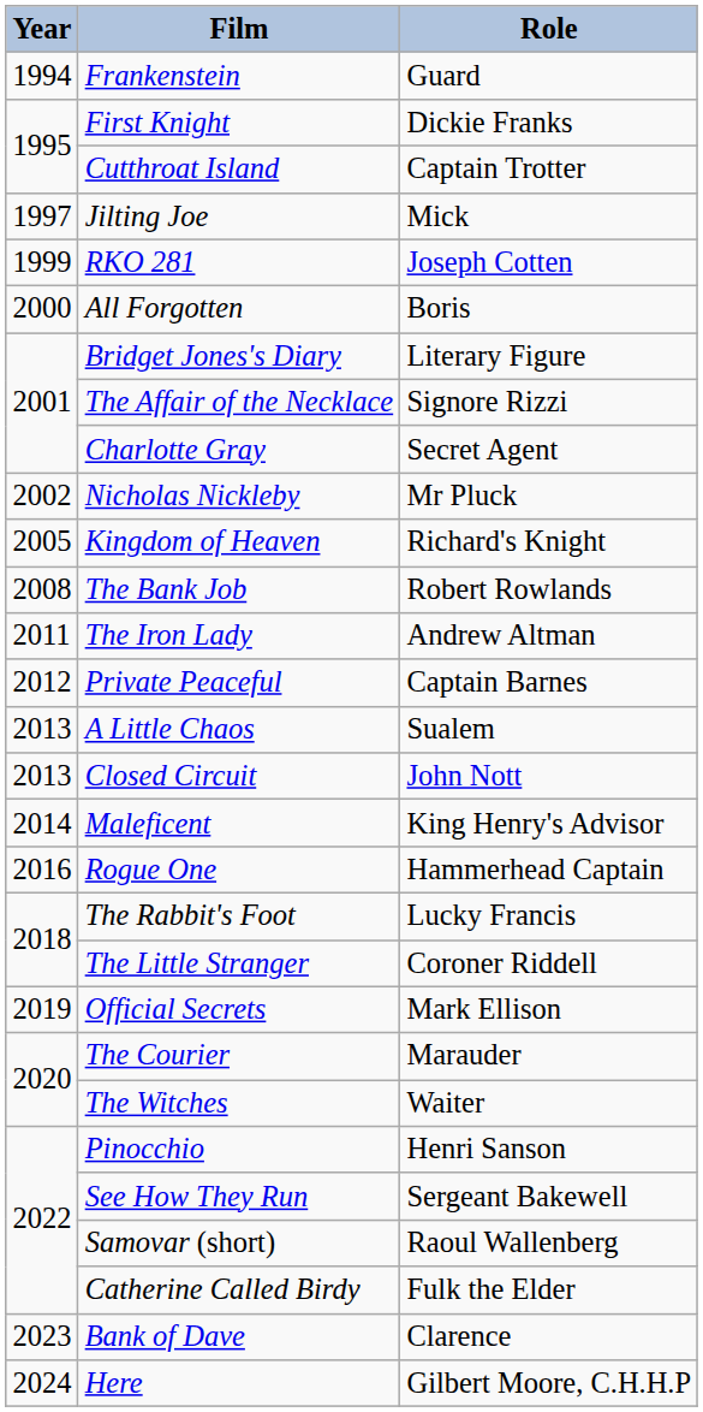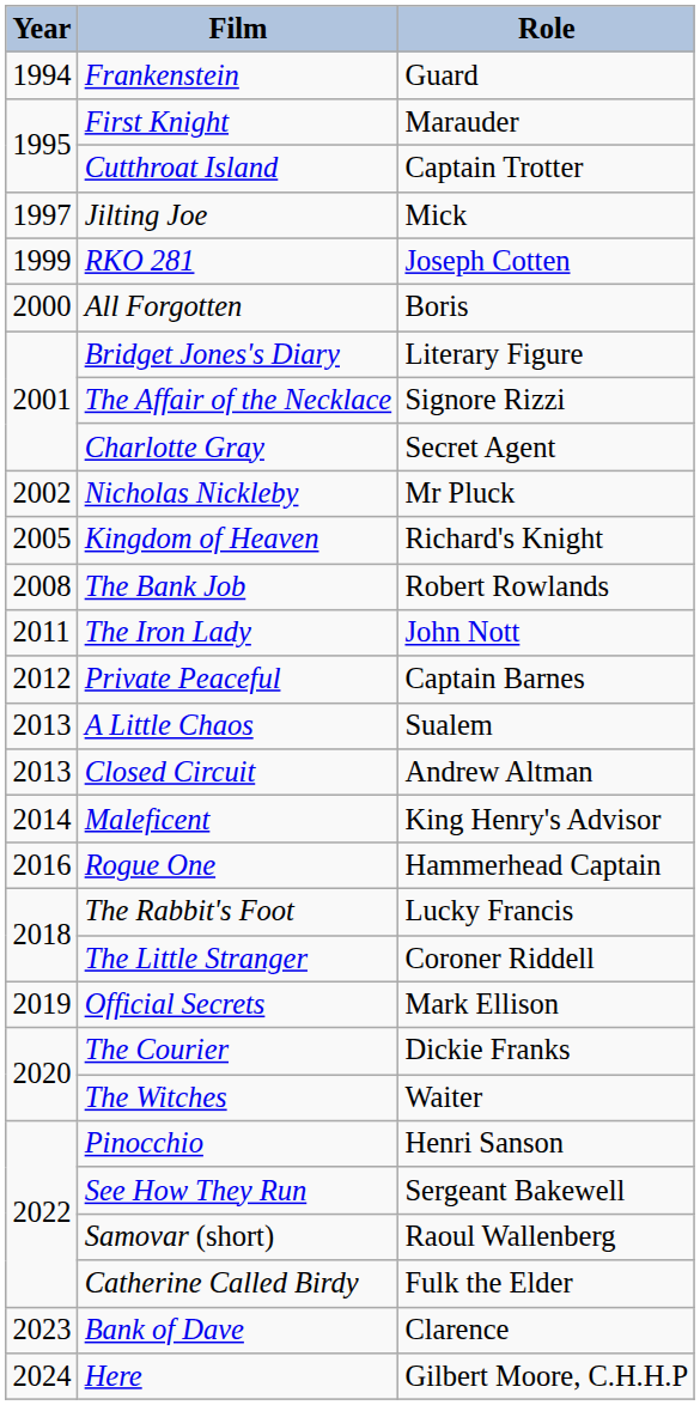First Knight | Role: Dickie Franks -> Marauder
The Iron Lady | Role: Andrew Altman -> John Nott
Closed Circuit | Role: John Nott -> Andrew Altman
The Courier | Role: Marauder -> Dickie Franks
